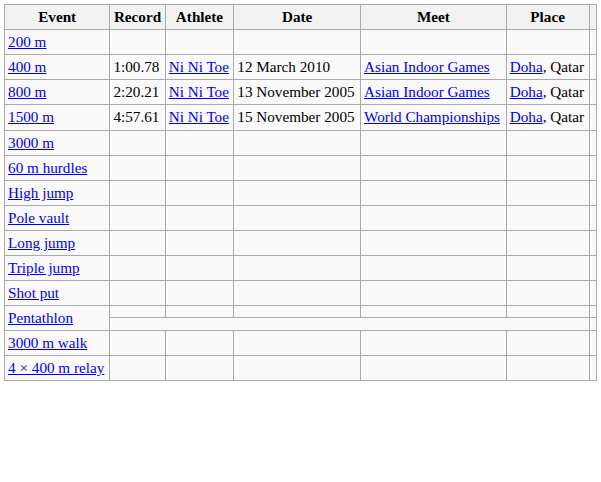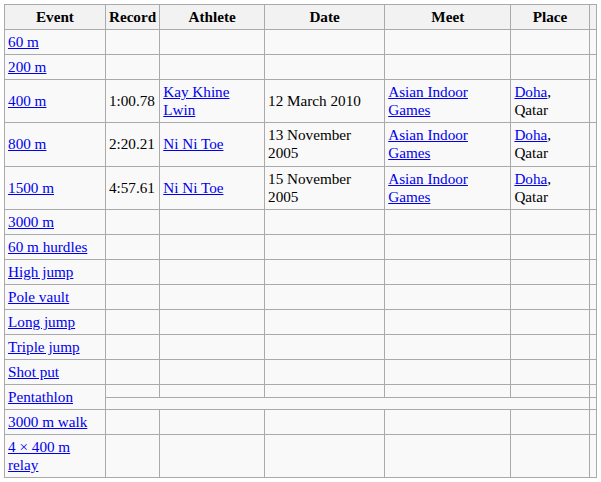+ row: 60 m
400 m | Athlete: Ni Ni Toe -> Kay Khine Lwin
1500 m | Meet: World Championships -> Asian Indoor Games
